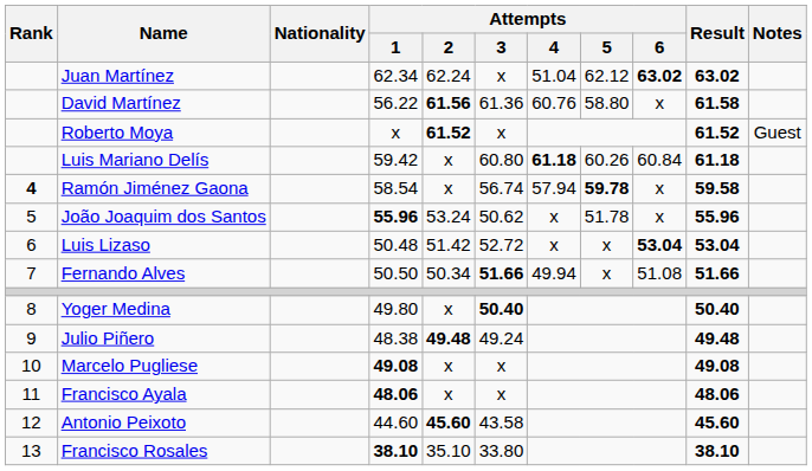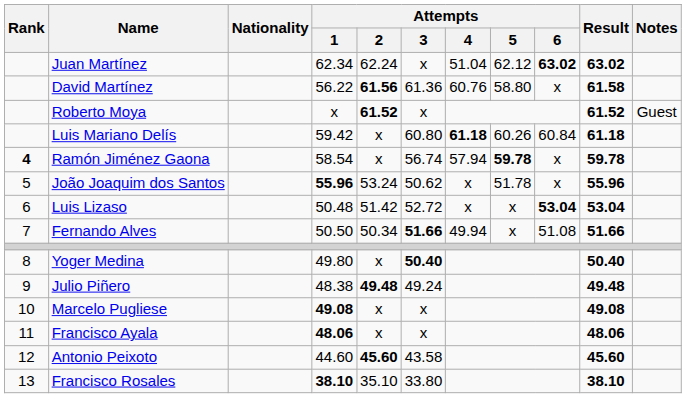Ramón Jiménez Gaona | Result: 59.58 -> 59.78
